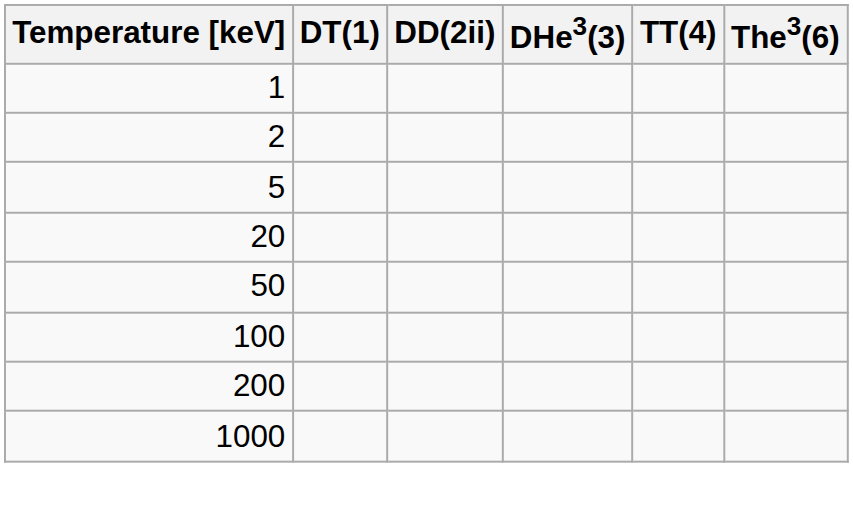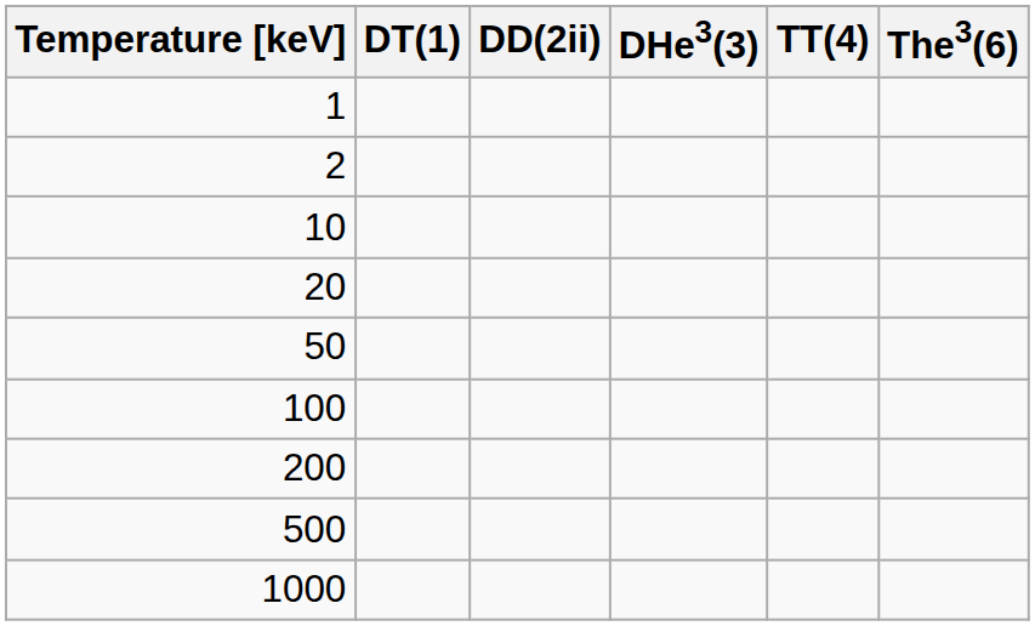- row: 5
+ row: 10
+ row: 500
